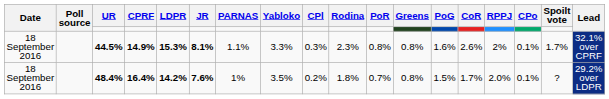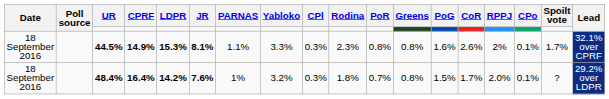48.4% | Yabloko: 3.5% -> 3.2%
48.4% | CPl: 0.2% -> 0.3%
